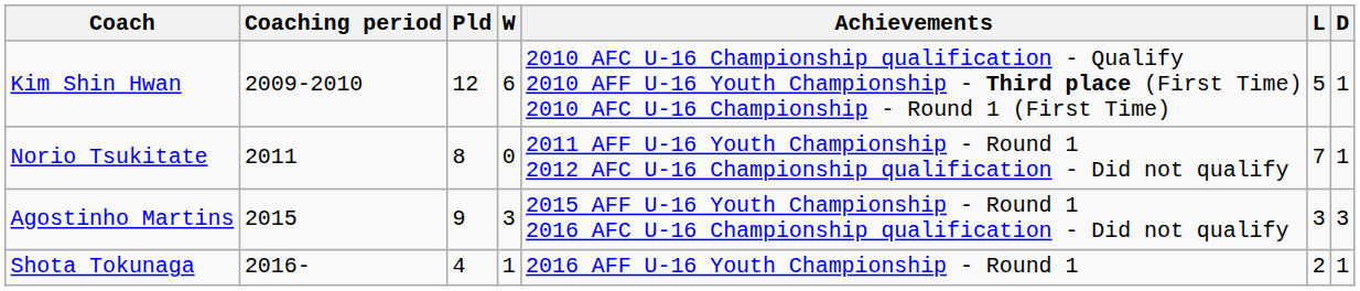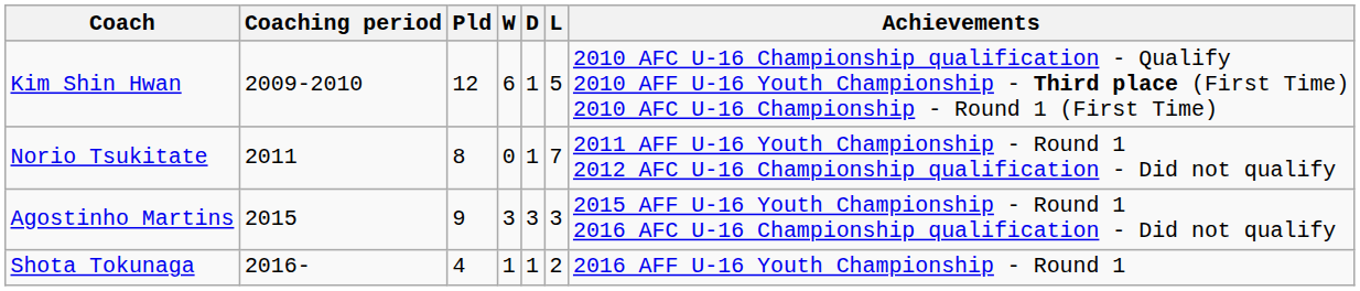columns swapped: D <-> Achievements
